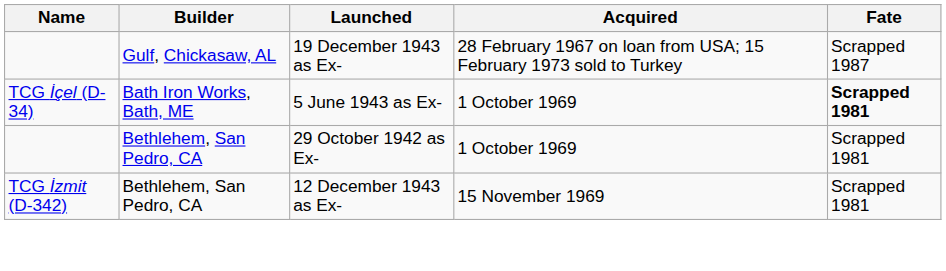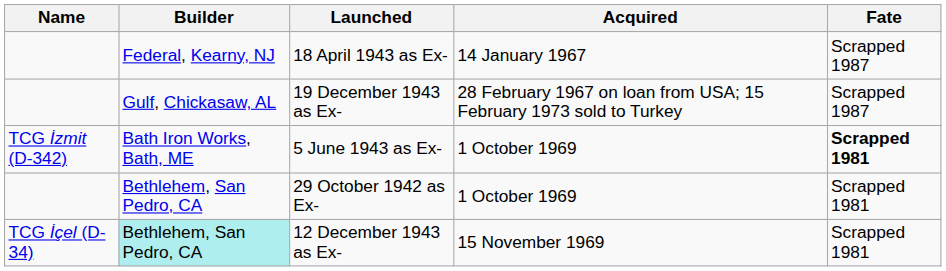+ row: Federal, Kearny, NJ | 18 April 1943 as Ex- | 14 January 1967 | Scrapped 1987
5 June 1943 as Ex- | Name: TCG İçel (D-34) -> TCG İzmit (D-342)
12 December 1943 as Ex- | Name: TCG İzmit (D-342) -> TCG İçel (D-34)
12 December 1943 as Ex- | Builder: no background -> paleturquoise background
